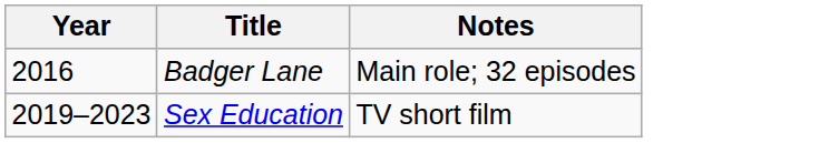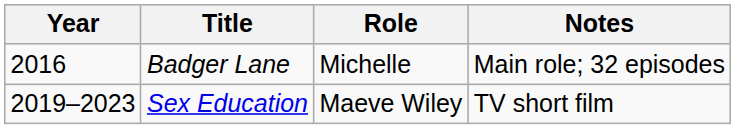+ column: Role | Michelle | Maeve Wiley
